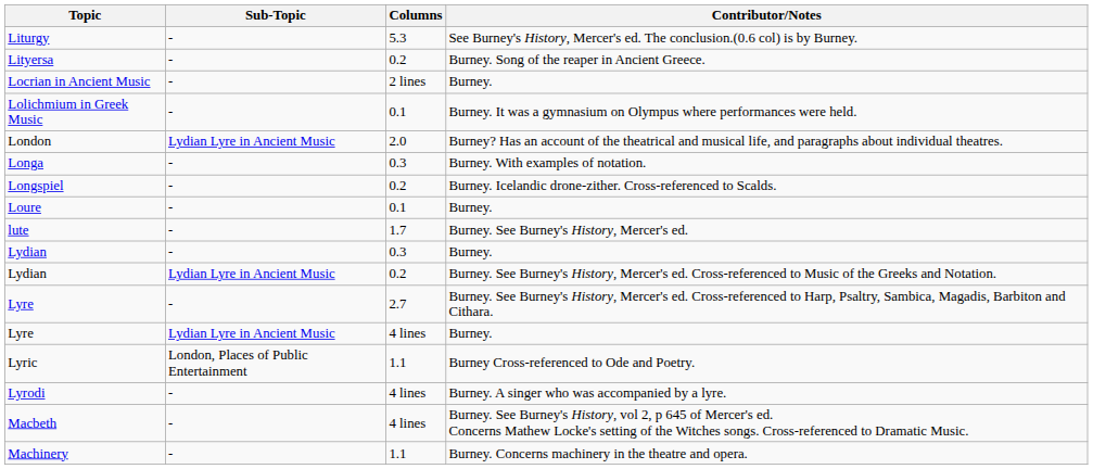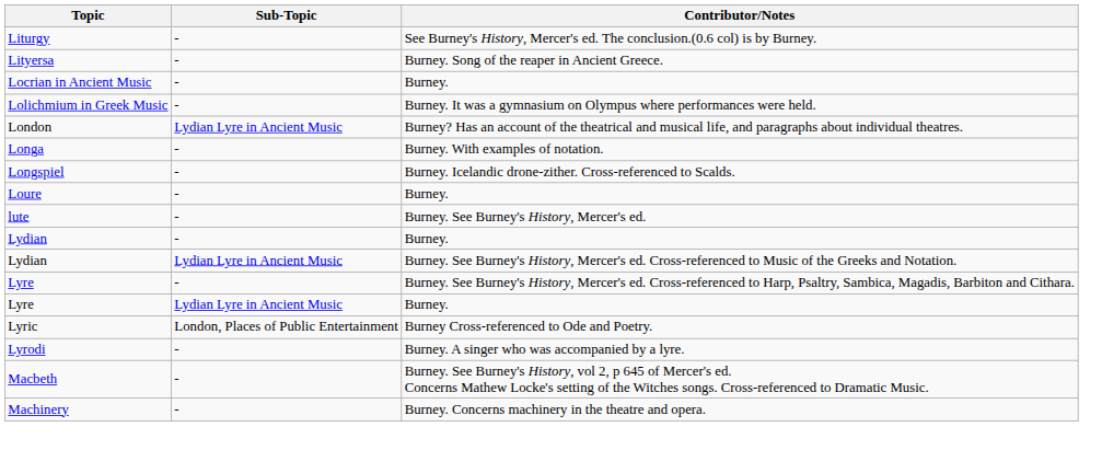- column: Columns | 5.3 | 0.2 | 2 lines | 0.1 | 2.0 | 0.3 | 0.2 | 0.1 | 1.7 | 0.3 | 0.2 | 2.7 | 4 lines | 1.1 | 4 lines | 4 lines | 1.1
